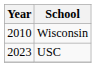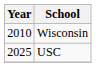USC | Year: 2023 -> 2025
